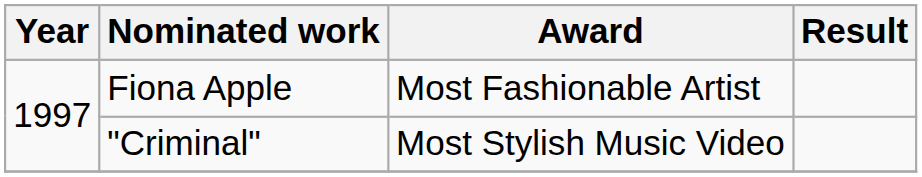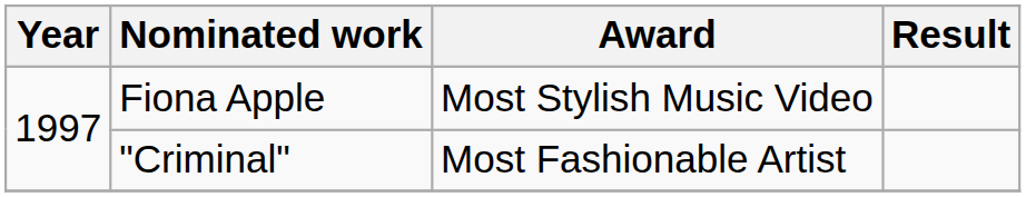Fiona Apple | Award: Most Fashionable Artist -> Most Stylish Music Video
"Criminal" | Award: Most Stylish Music Video -> Most Fashionable Artist
